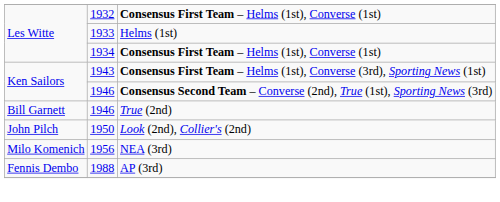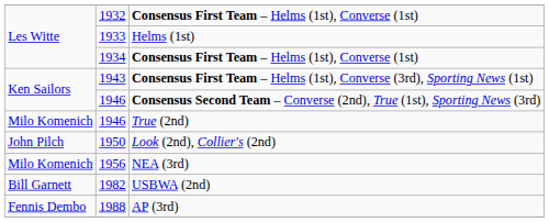True (2nd) | column 1: Bill Garnett -> Milo Komenich
+ row: Bill Garnett | 1982 | USBWA (2nd)
